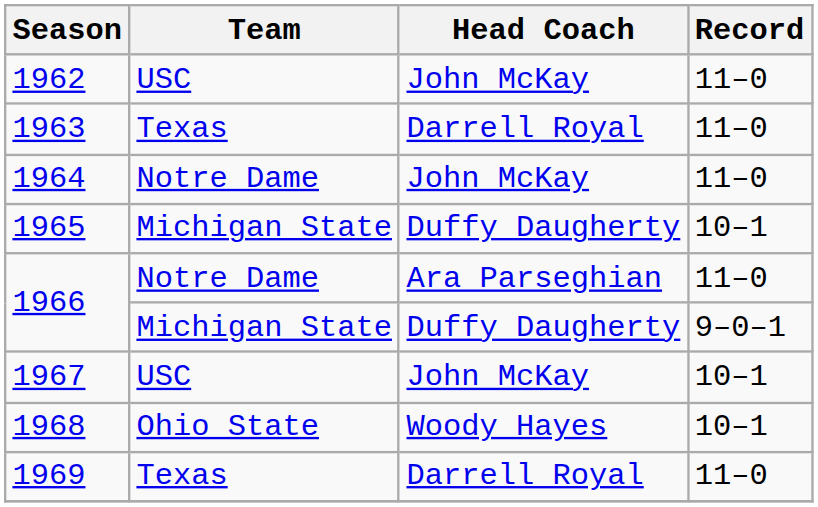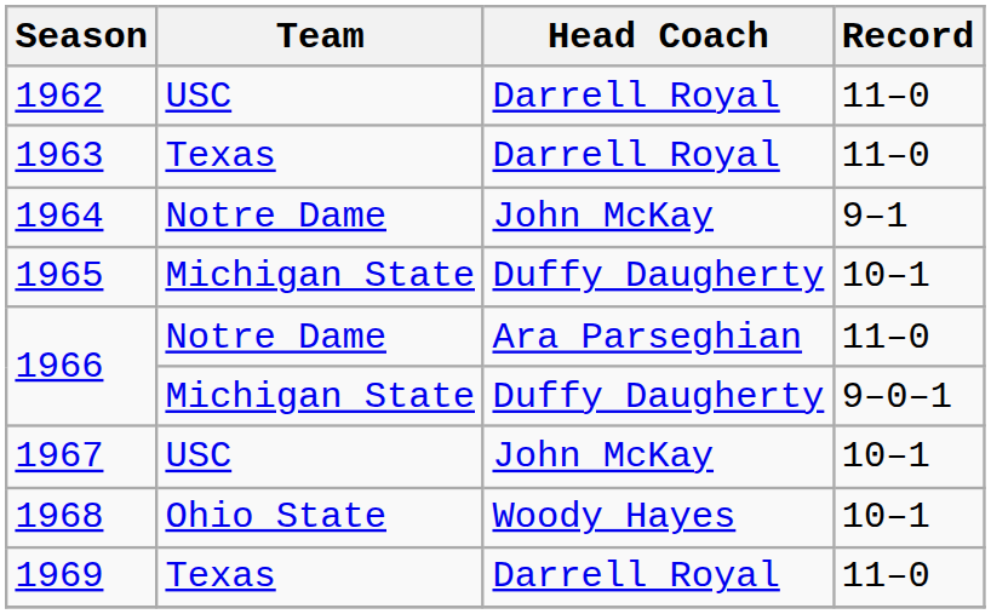1962 | Head Coach: John McKay -> Darrell Royal
1964 | Record: 11–0 -> 9–1
